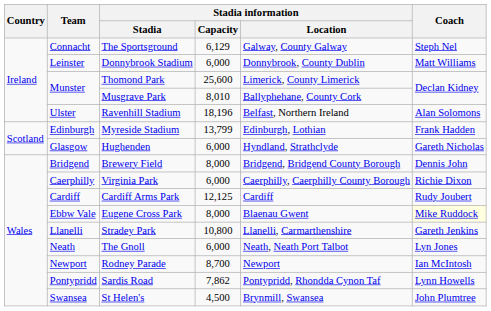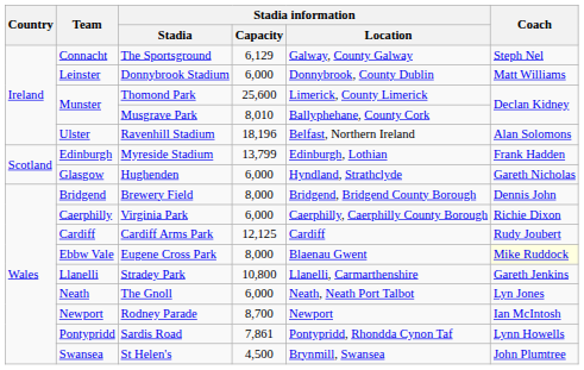Sardis Road | Stadia information / Capacity: 7,862 -> 7,861
